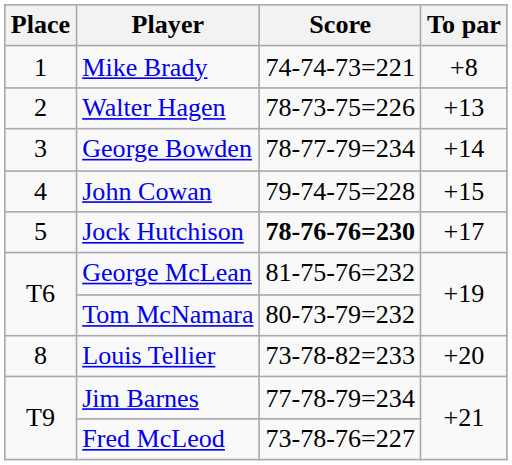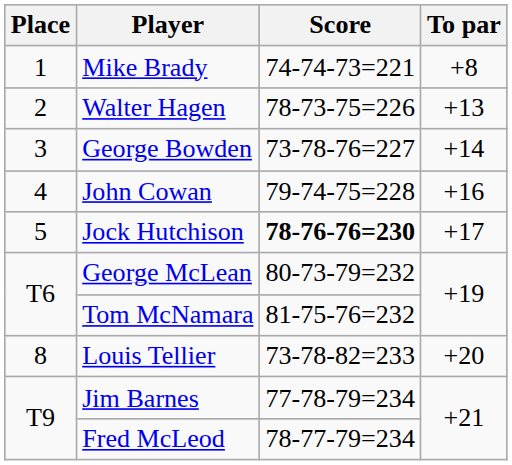George Bowden | Score: 78-77-79=234 -> 73-78-76=227
John Cowan | To par: +15 -> +16
George McLean | Score: 81-75-76=232 -> 80-73-79=232
Tom McNamara | Score: 80-73-79=232 -> 81-75-76=232
Fred McLeod | Score: 73-78-76=227 -> 78-77-79=234
